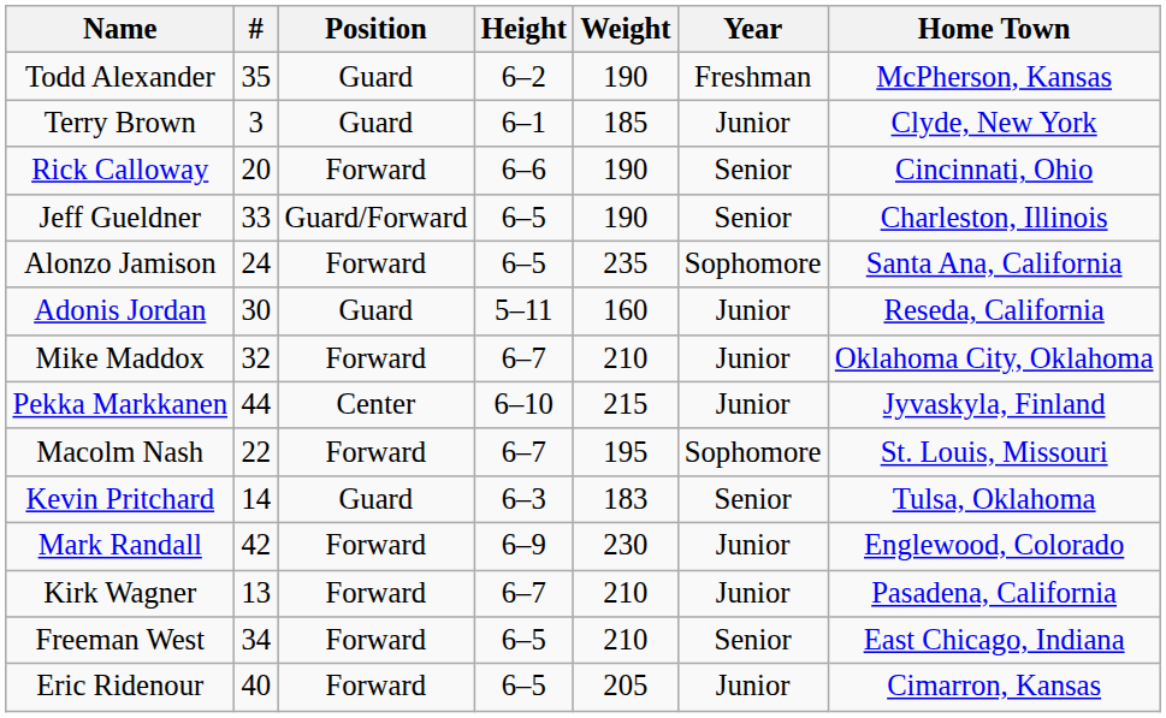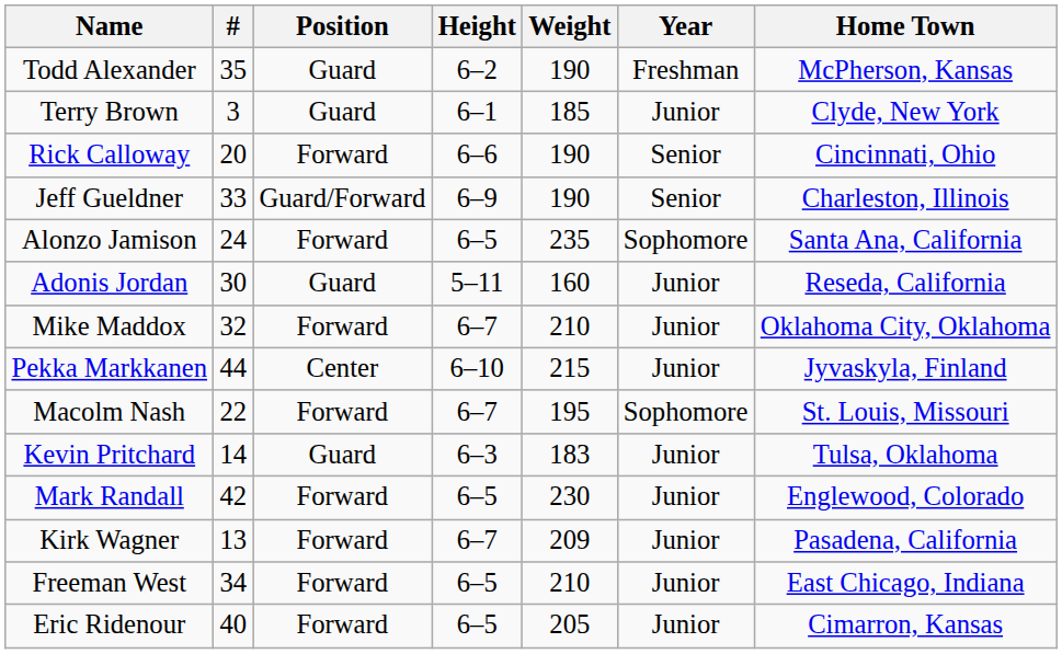Jeff Gueldner | Height: 6–5 -> 6–9
Kevin Pritchard | Year: Senior -> Junior
Mark Randall | Height: 6–9 -> 6–5
Kirk Wagner | Weight: 210 -> 209
Freeman West | Year: Senior -> Junior
